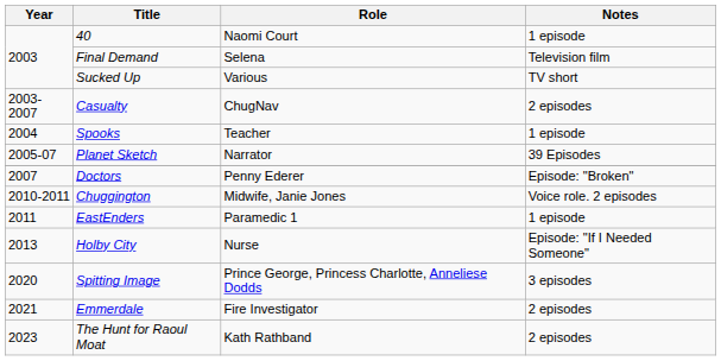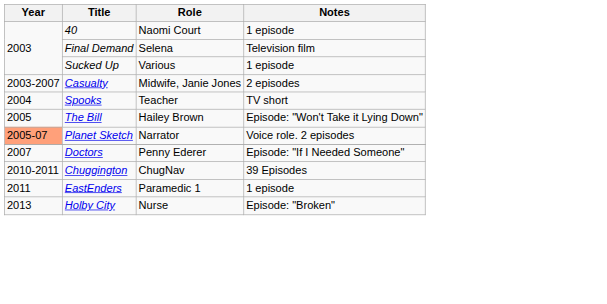Sucked Up | Notes: TV short -> 1 episode
Casualty | Role: ChugNav -> Midwife, Janie Jones
Spooks | Notes: 1 episode -> TV short
+ row: 2005 | The Bill | Hailey Brown | Episode: "Won't Take it Lying Down"
Planet Sketch | Year: no background -> lightsalmon background
Planet Sketch | Notes: 39 Episodes -> Voice role. 2 episodes
Doctors | Notes: Episode: "Broken" -> Episode: "If I Needed Someone"
Chuggington | Role: Midwife, Janie Jones -> ChugNav
Chuggington | Notes: Voice role. 2 episodes -> 39 Episodes
Holby City | Notes: Episode: "If I Needed Someone" -> Episode: "Broken"
- row: 2020 | Spitting Image | Prince George, Princess Charlotte, Anneliese Dodds | 3 episodes
- row: 2021 | Emmerdale | Fire Investigator | 2 episodes
- row: 2023 | The Hunt for Raoul Moat | Kath Rathband | 2 episodes
